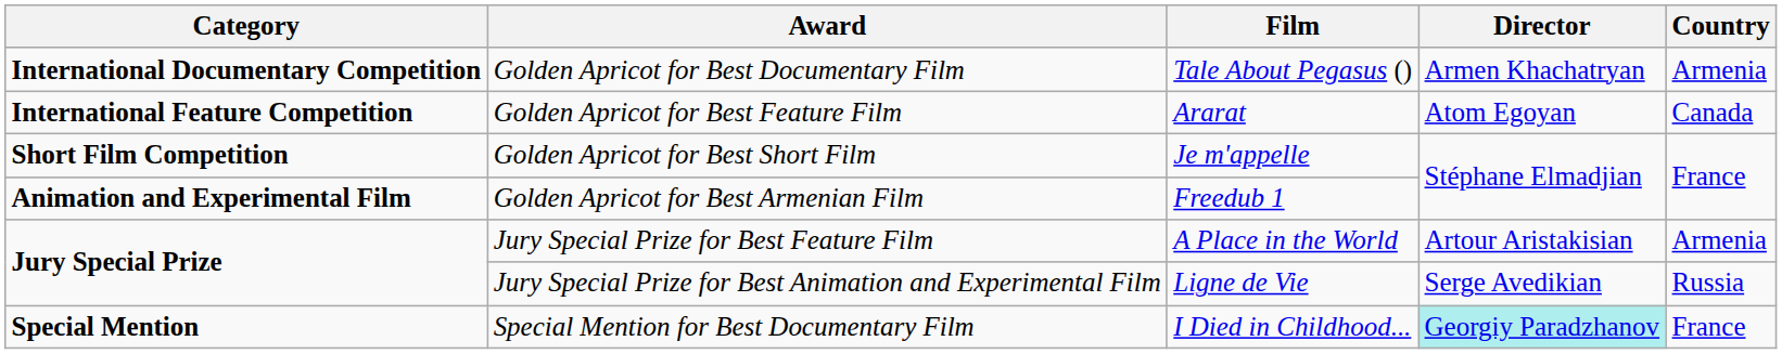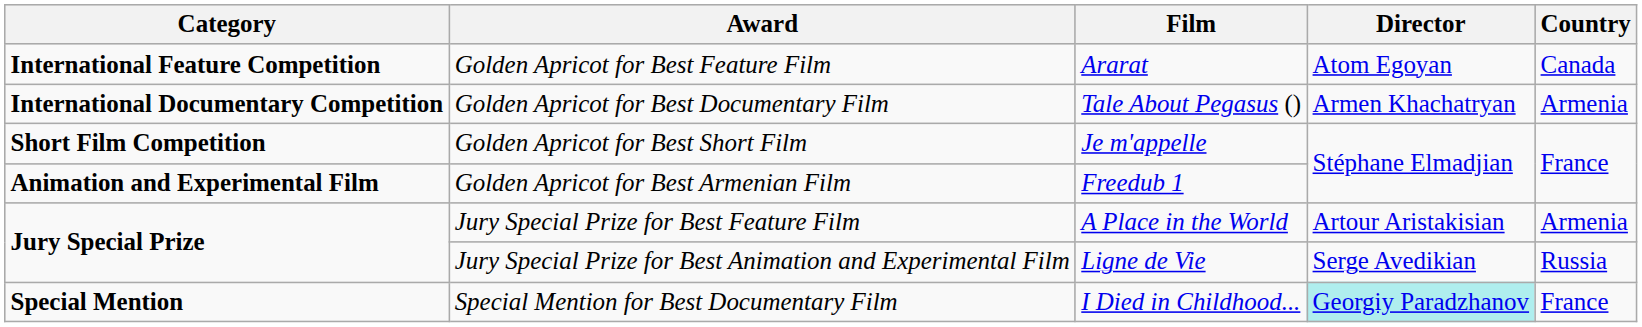rows swapped: Golden Apricot for Best Feature Film <-> Golden Apricot for Best Documentary Film
